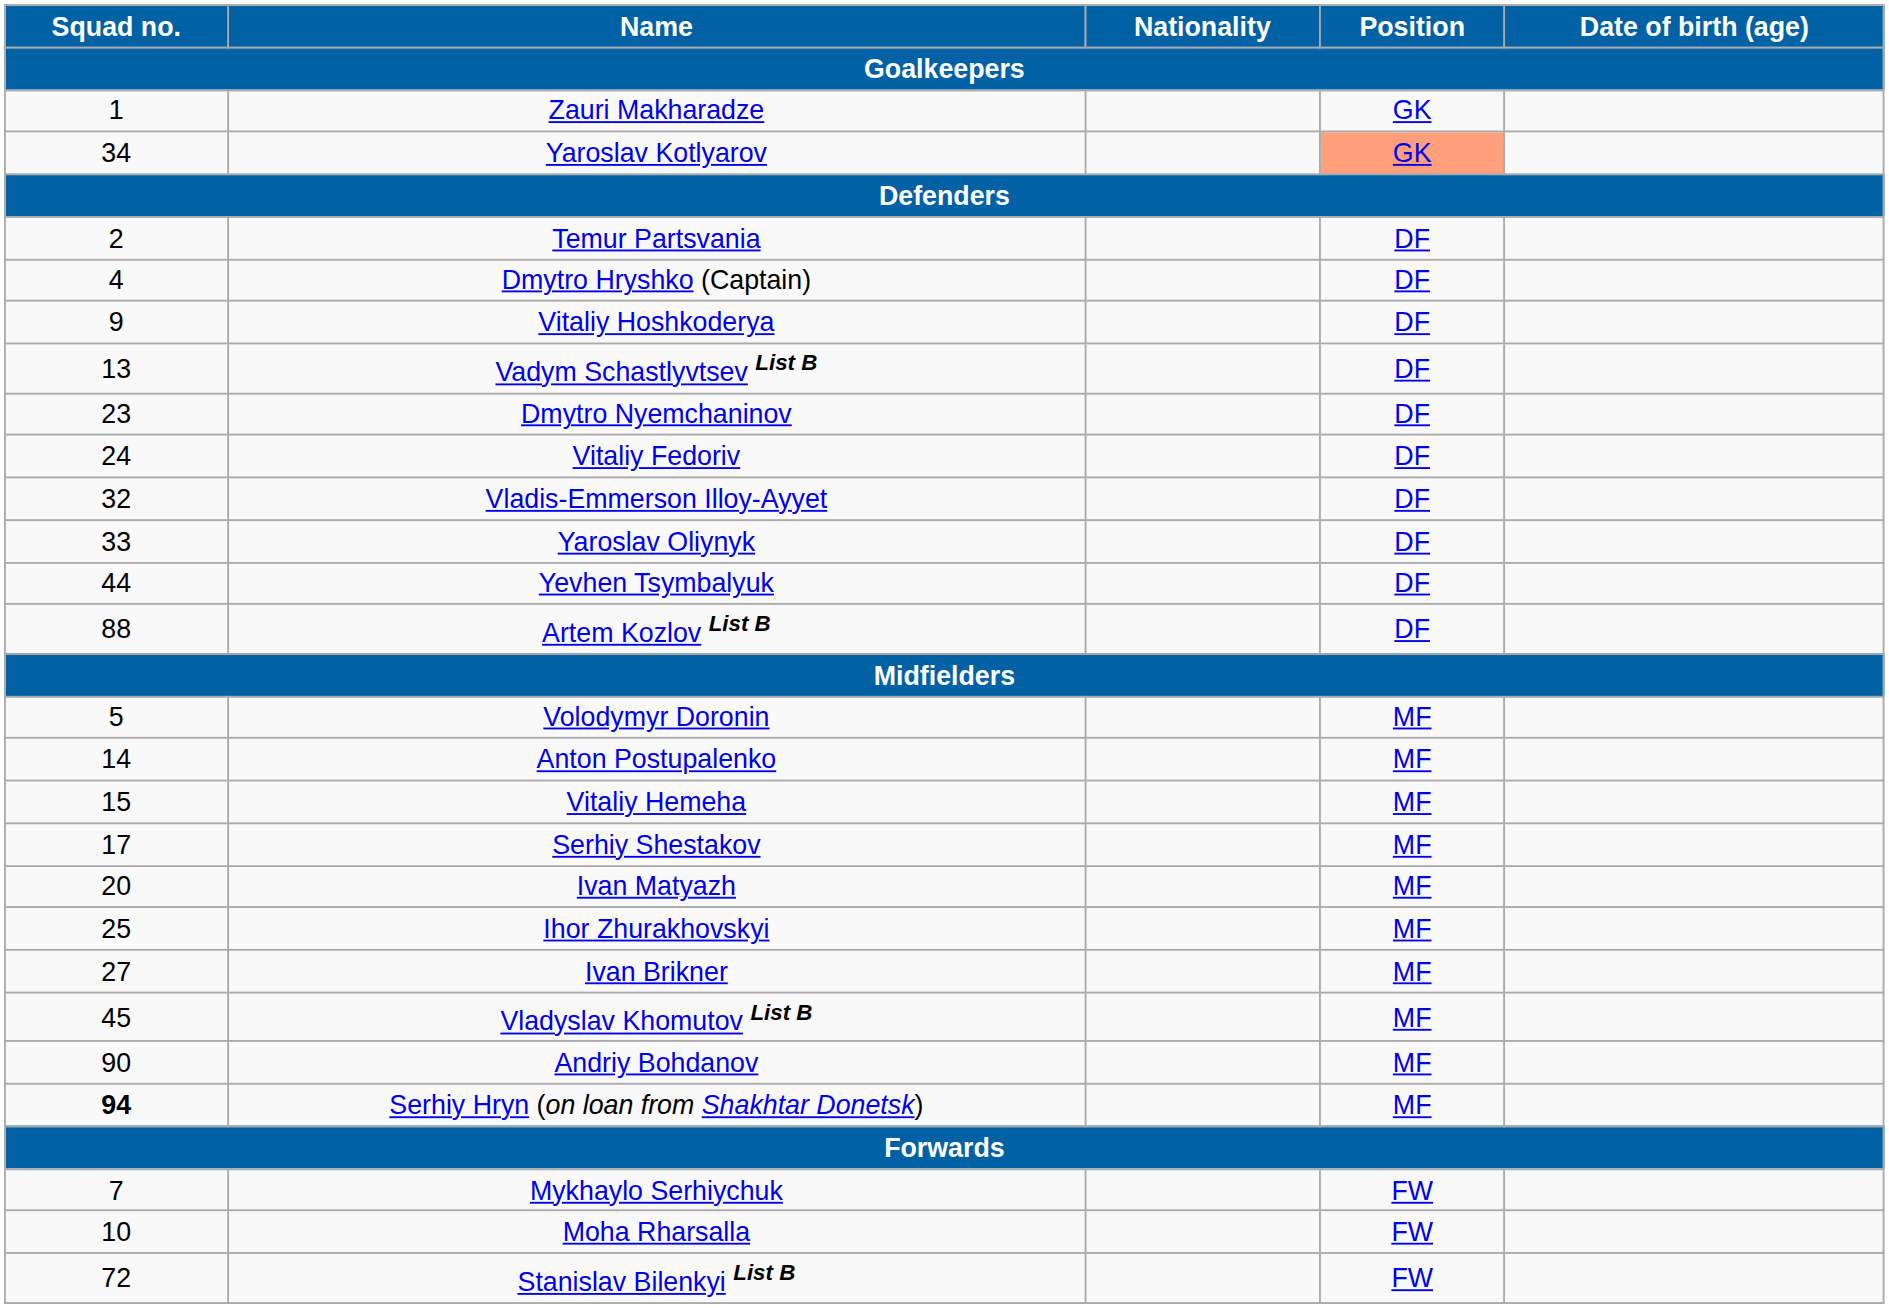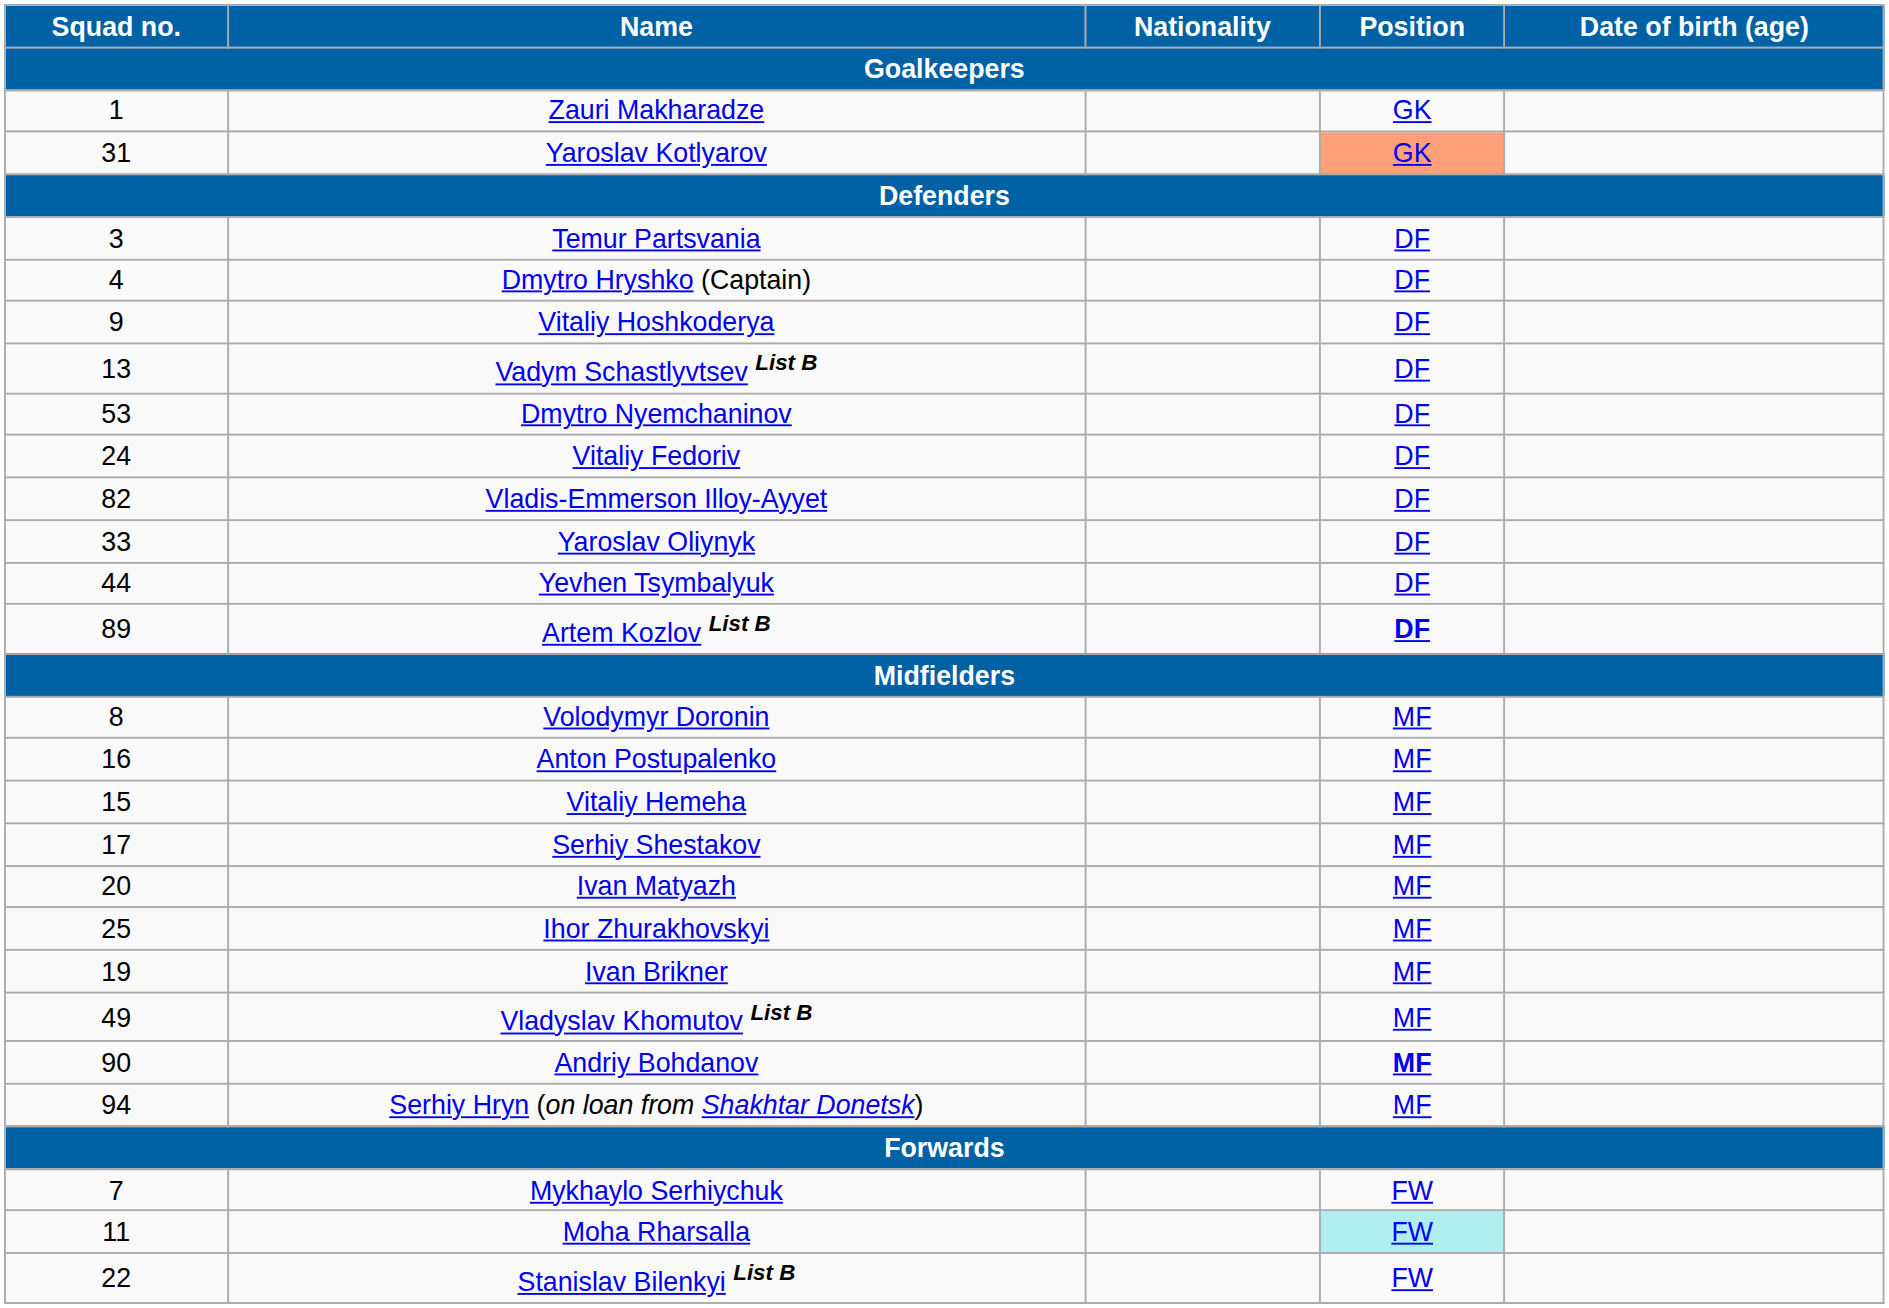Yaroslav Kotlyarov | Squad no. / Goalkeepers: 34 -> 31
Temur Partsvania | Squad no. / Goalkeepers: 2 -> 3
Dmytro Nyemchaninov | Squad no. / Goalkeepers: 23 -> 53
Vladis-Emmerson Illoy-Ayyet | Squad no. / Goalkeepers: 32 -> 82
Artem Kozlov List B | Squad no. / Goalkeepers: 88 -> 89
Artem Kozlov List B | Position / Goalkeepers: normal -> bold
Volodymyr Doronin | Squad no. / Goalkeepers: 5 -> 8
Anton Postupalenko | Squad no. / Goalkeepers: 14 -> 16
Ivan Brikner | Squad no. / Goalkeepers: 27 -> 19
Vladyslav Khomutov List B | Squad no. / Goalkeepers: 45 -> 49
Andriy Bohdanov | Position / Goalkeepers: normal -> bold
Serhiy Hryn (on loan from Shakhtar Donetsk) | Squad no. / Goalkeepers: bold -> normal
Moha Rharsalla | Squad no. / Goalkeepers: 10 -> 11
Moha Rharsalla | Position / Goalkeepers: no background -> paleturquoise background
Stanislav Bilenkyi List B | Squad no. / Goalkeepers: 72 -> 22
